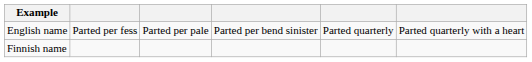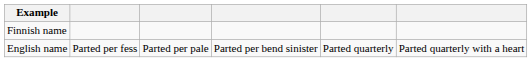rows swapped: English name <-> Finnish name
